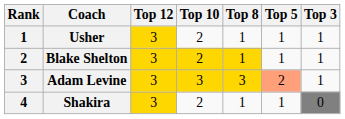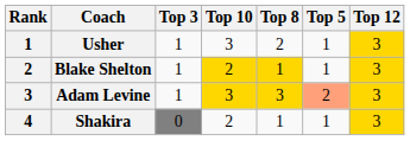columns swapped: Top 12 <-> Top 3
Usher | Top 10: 2 -> 3
Usher | Top 8: 1 -> 2
